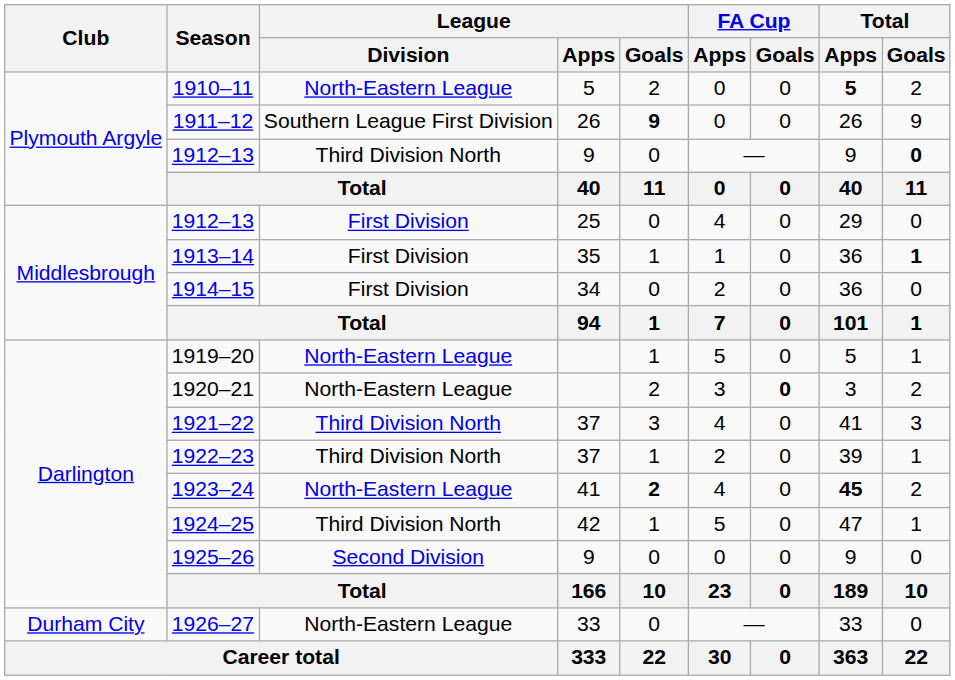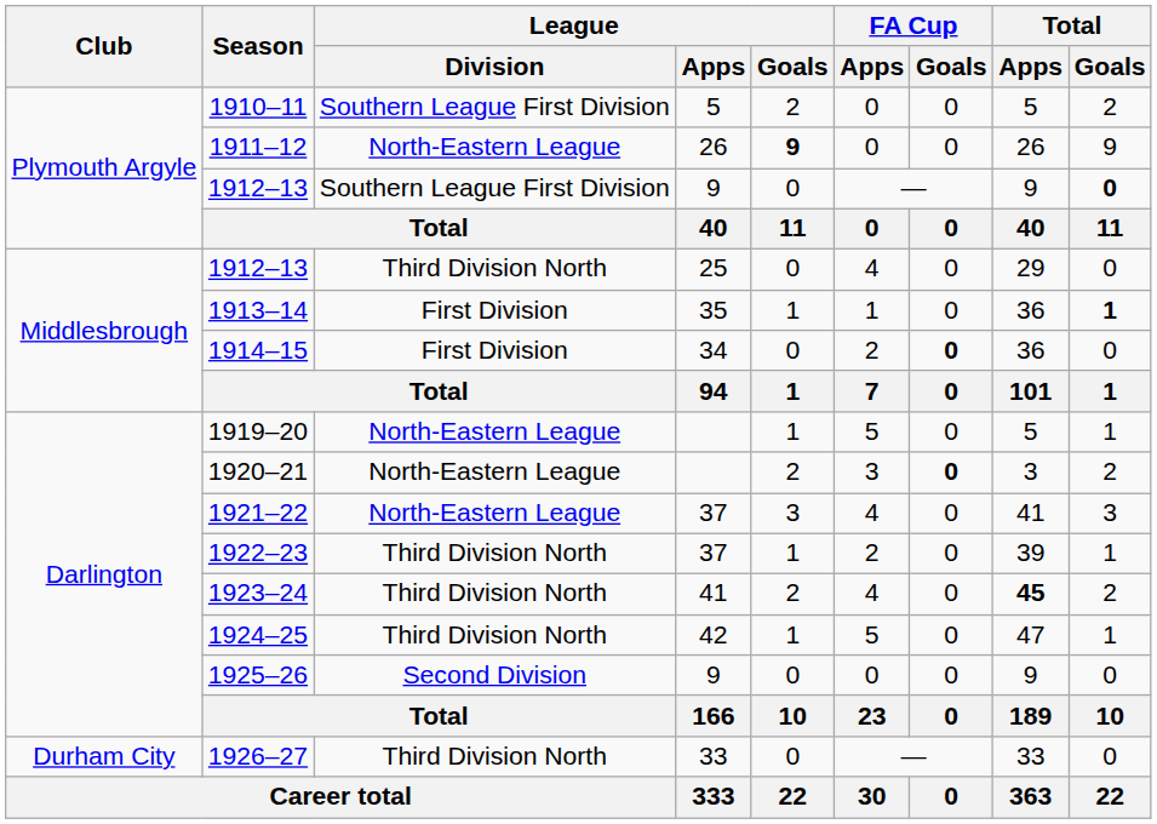1910–11 | League / Division: North-Eastern League -> Southern League First Division
1910–11 | Total / Apps: bold -> normal
1911–12 | League / Division: Southern League First Division -> North-Eastern League
1912–13 / 9 | League / Division: Third Division North -> Southern League First Division
1912–13 / 25 | League / Division: First Division -> Third Division North
1914–15 | FA Cup / Goals: normal -> bold
1921–22 | League / Division: Third Division North -> North-Eastern League
1923–24 | League / Division: North-Eastern League -> Third Division North
1923–24 | League / Goals: bold -> normal
1926–27 | League / Division: North-Eastern League -> Third Division North
